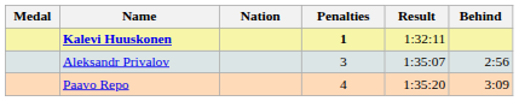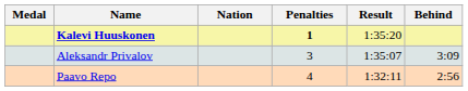Kalevi Huuskonen | Result: 1:32:11 -> 1:35:20
Aleksandr Privalov | Behind: 2:56 -> 3:09
Paavo Repo | Result: 1:35:20 -> 1:32:11
Paavo Repo | Behind: 3:09 -> 2:56
